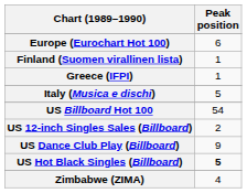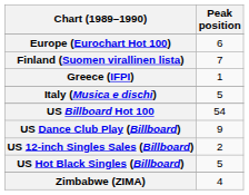Finland (Suomen virallinen lista) | Peak position: 1 -> 7
rows swapped: US 12-inch Singles Sales (Billboard) <-> US Dance Club Play (Billboard)
US Hot Black Singles (Billboard) | Peak position: bold -> normal
